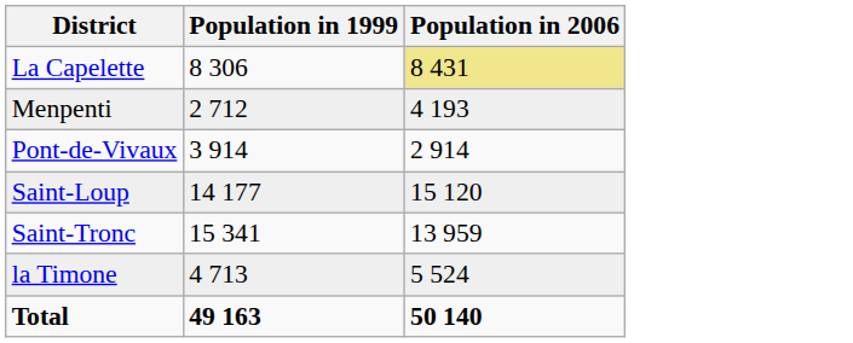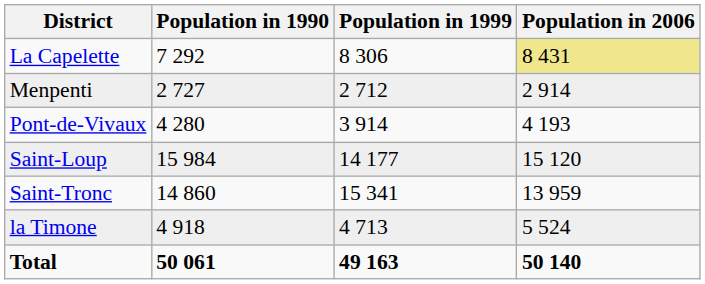+ column: Population in 1990 | 7 292 | 2 727 | 4 280 | 15 984 | 14 860 | 4 918 | 50 061
Menpenti | Population in 2006: 4 193 -> 2 914
Pont-de-Vivaux | Population in 2006: 2 914 -> 4 193
